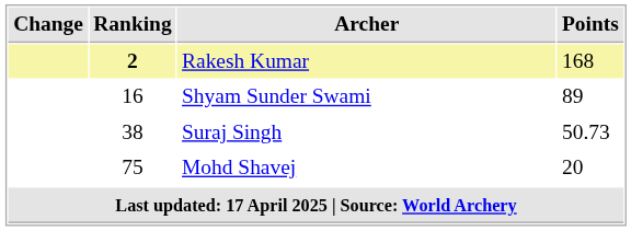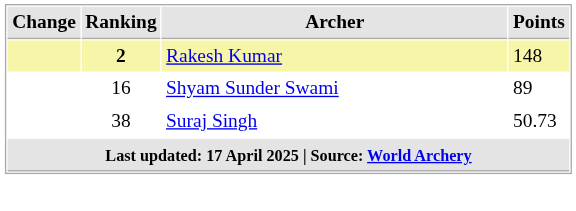Rakesh Kumar | Points: 168 -> 148
- row: 75 | Mohd Shavej | 20
